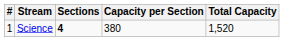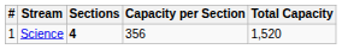Science | Capacity per Section: 380 -> 356
